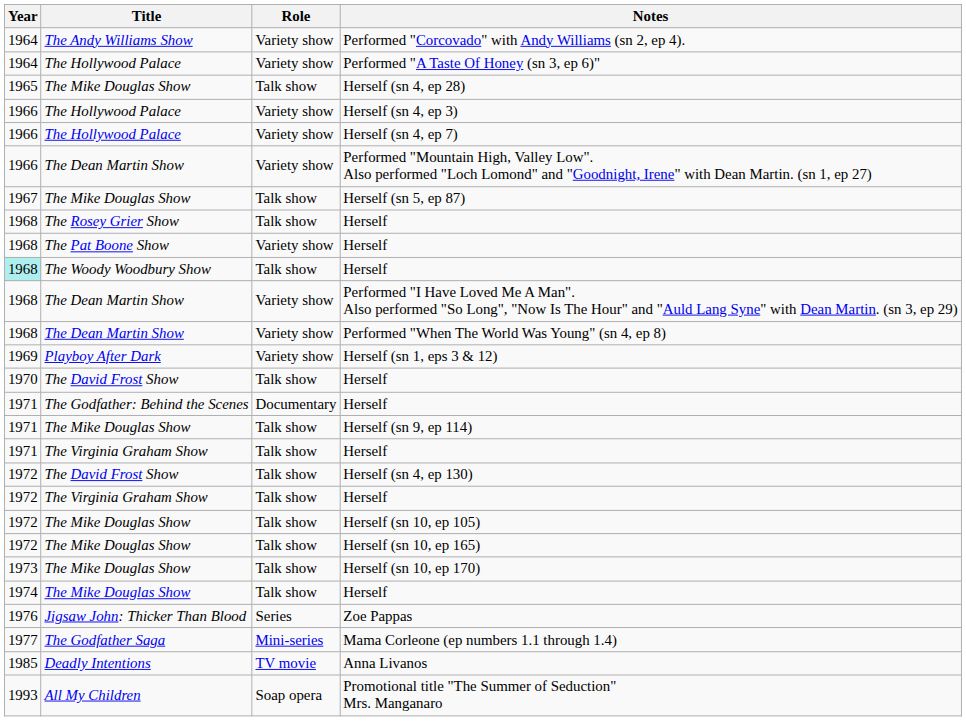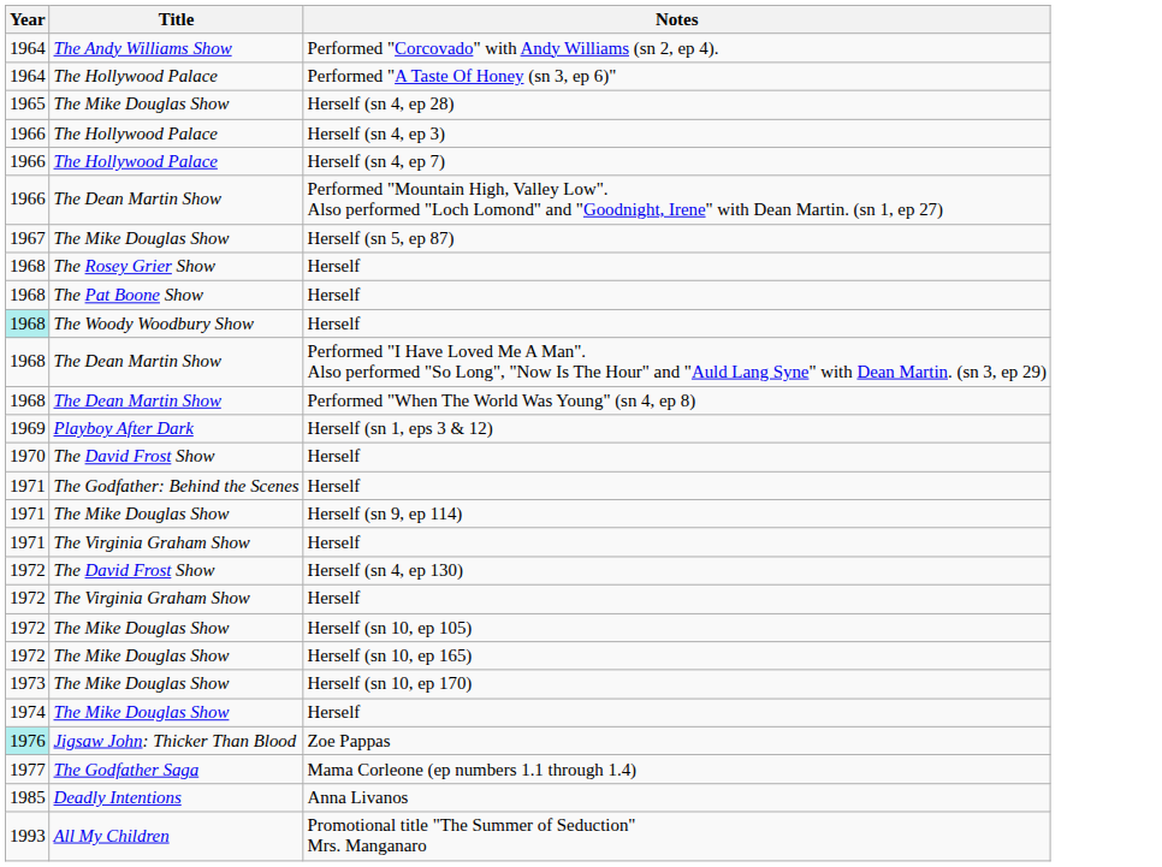- column: Role | Variety show | Variety show | Talk show | Variety show | Variety show | Variety show | Talk show | Talk show | Variety show | Talk show | Variety show | Variety show | Variety show | Talk show | Documentary | Talk show | Talk show | Talk show | Talk show | Talk show | Talk show | Talk show | Talk show | Series | Mini-series | TV movie | Soap opera
Zoe Pappas | Year: no background -> paleturquoise background
